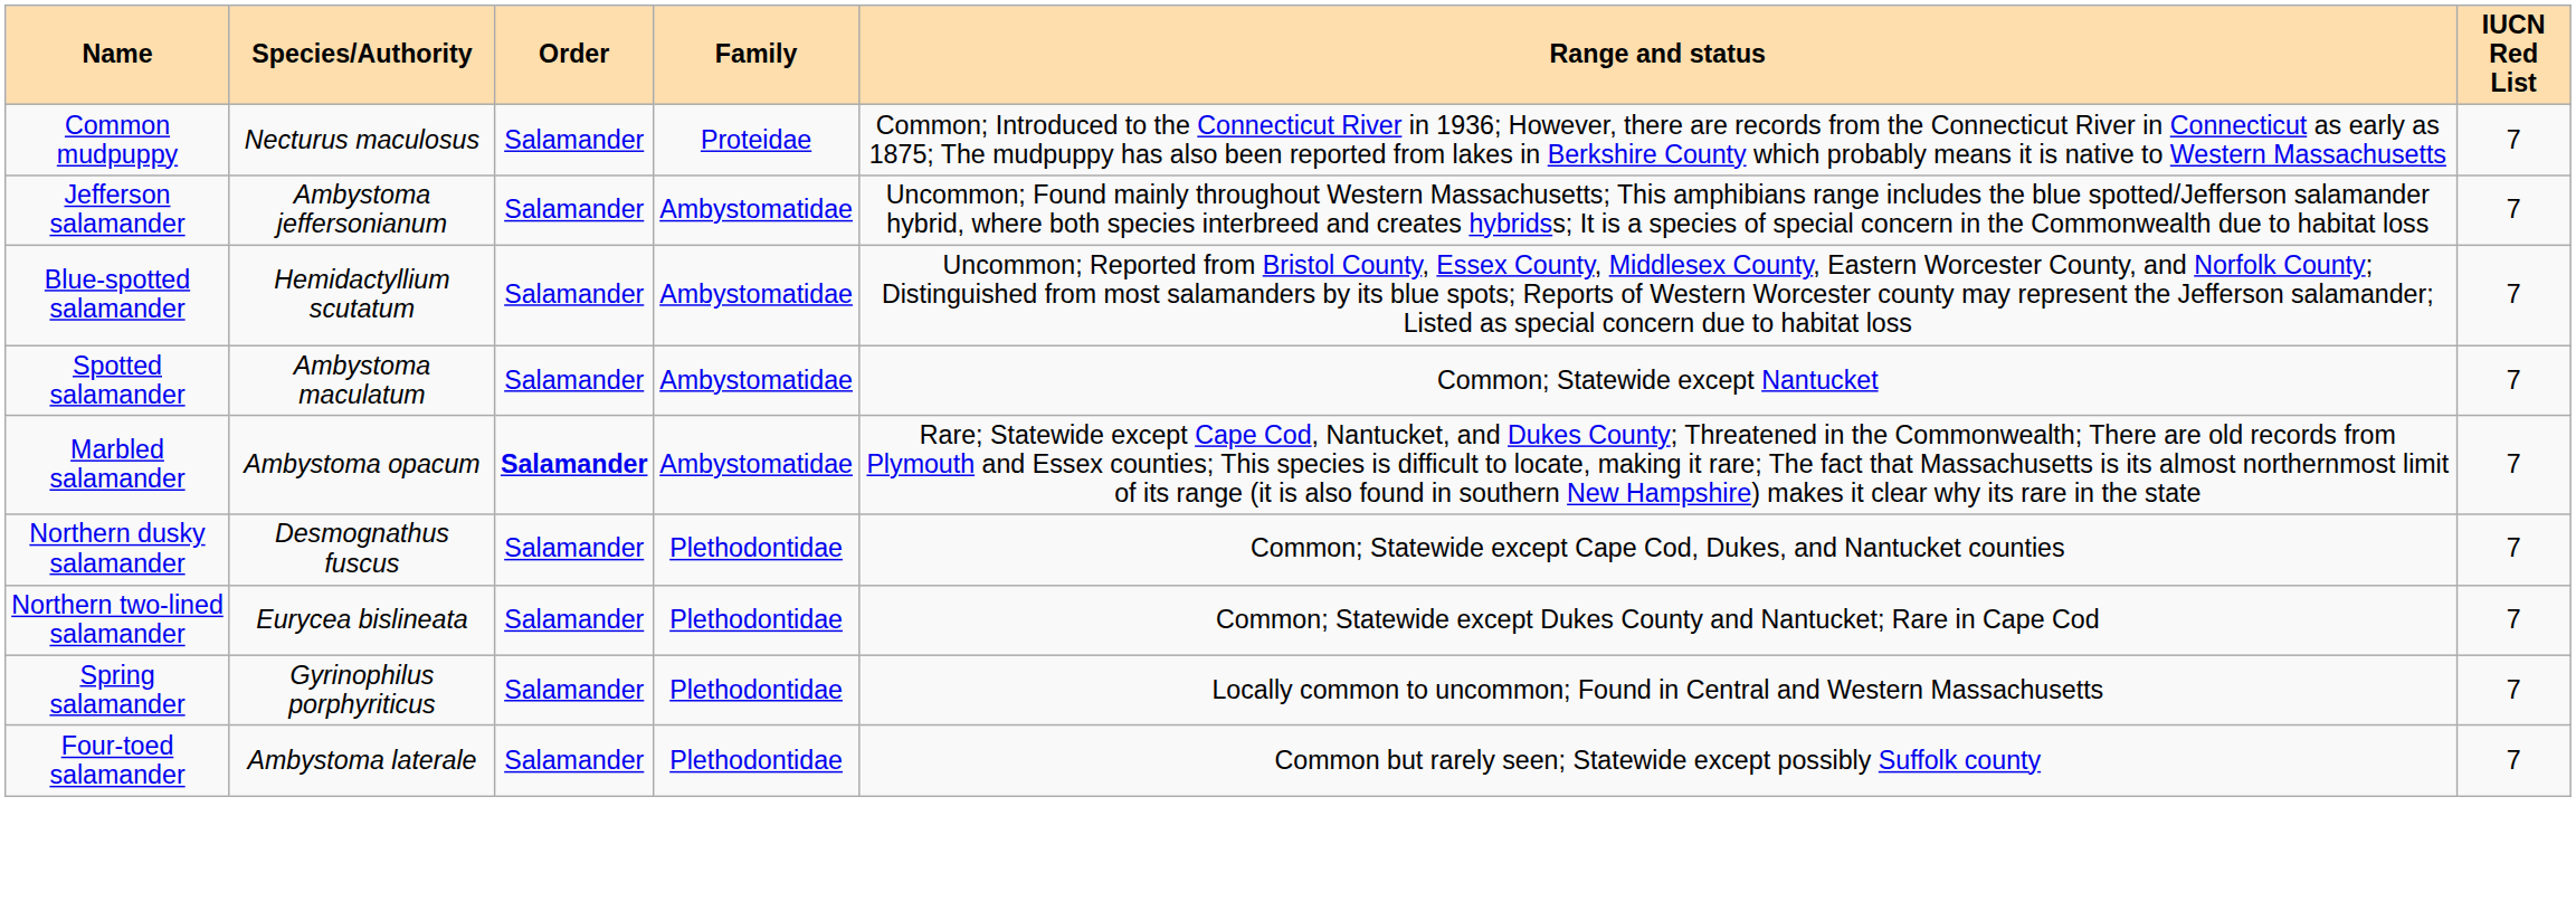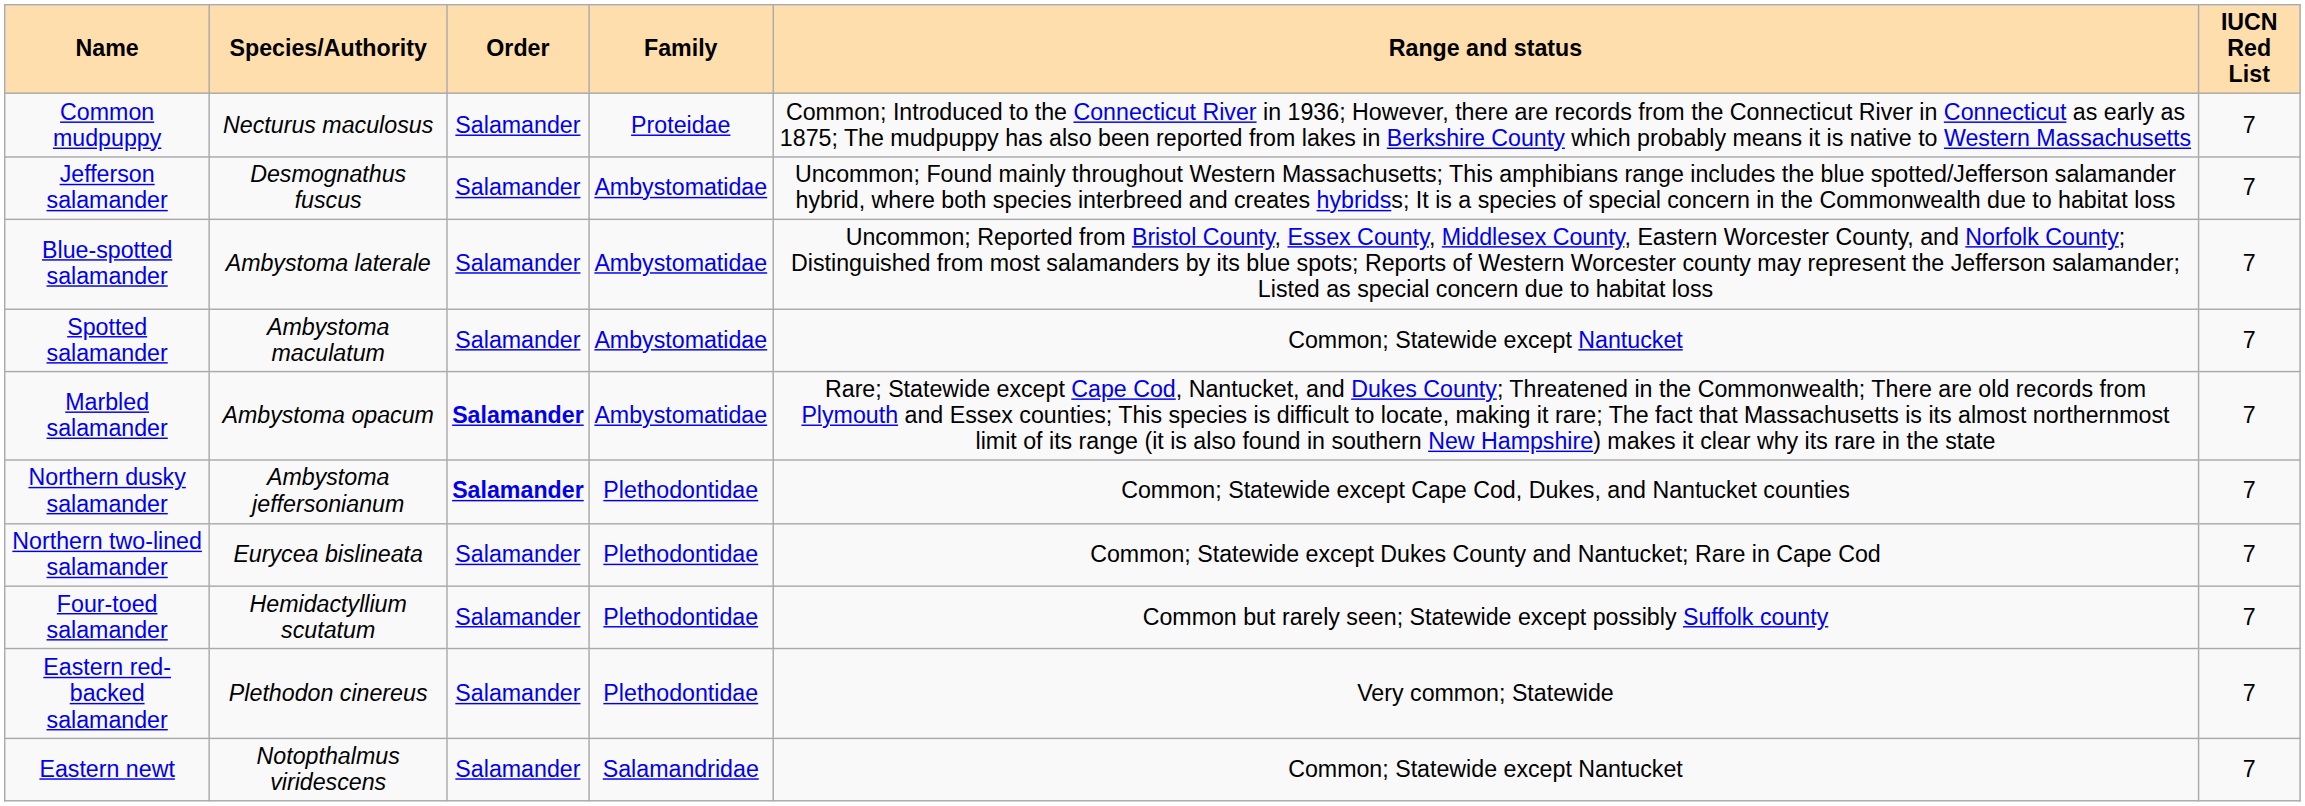Jefferson salamander | Species/Authority: Ambystoma jeffersonianum -> Desmognathus fuscus
Blue-spotted salamander | Species/Authority: Hemidactyllium scutatum -> Ambystoma laterale
Northern dusky salamander | Species/Authority: Desmognathus fuscus -> Ambystoma jeffersonianum
Northern dusky salamander | Order: normal -> bold
- row: Spring salamander | Gyrinophilus porphyriticus | Salamander | Plethodontidae | Locally common to uncommon; Found in Central and Western Massachusetts | 7
Four-toed salamander | Species/Authority: Ambystoma laterale -> Hemidactyllium scutatum
+ row: Eastern red-backed salamander | Plethodon cinereus | Salamander | Plethodontidae | Very common; Statewide | 7
+ row: Eastern newt | Notopthalmus viridescens | Salamander | Salamandridae | Common; Statewide except Nantucket | 7
